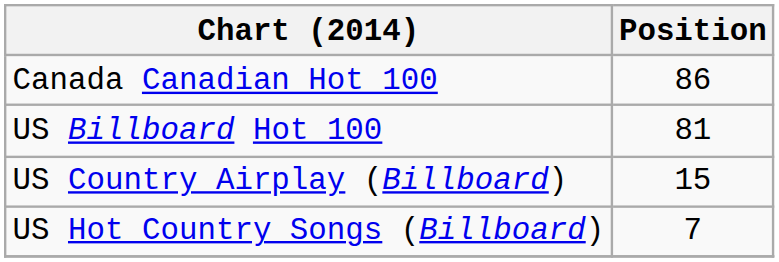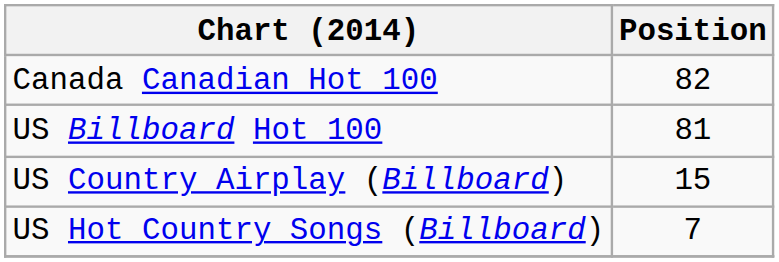Canada Canadian Hot 100 | Position: 86 -> 82
